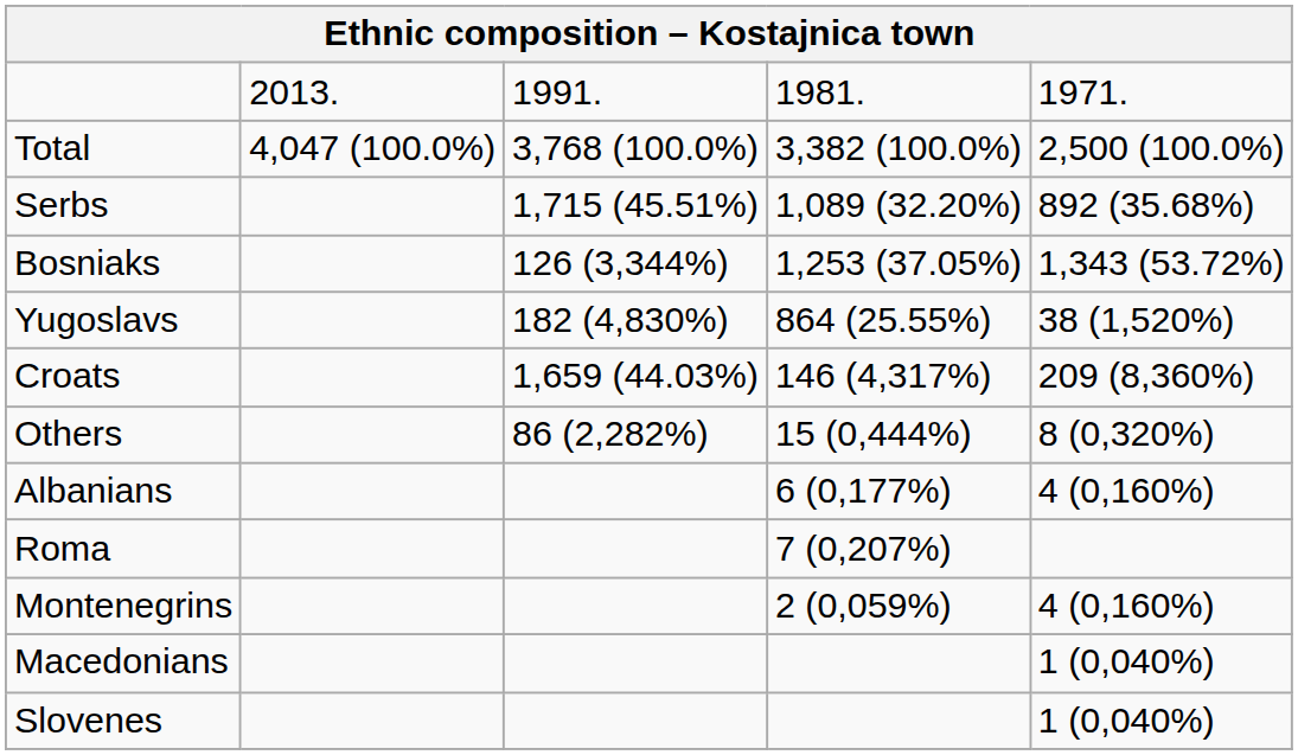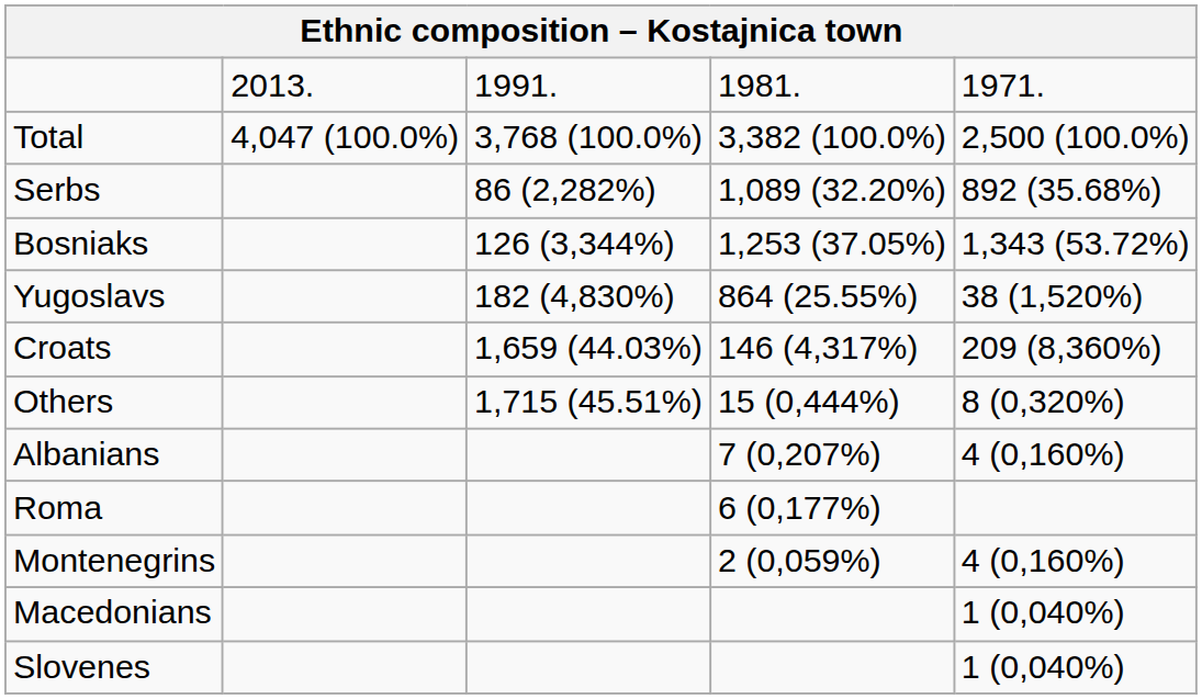Serbs | column 3: 1,715 (45.51%) -> 86 (2,282%)
Others | column 3: 86 (2,282%) -> 1,715 (45.51%)
Albanians | column 4: 6 (0,177%) -> 7 (0,207%)
Roma | column 4: 7 (0,207%) -> 6 (0,177%)
